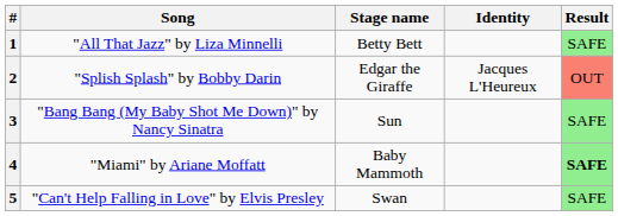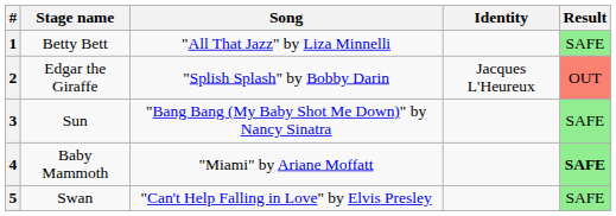columns swapped: Stage name <-> Song
